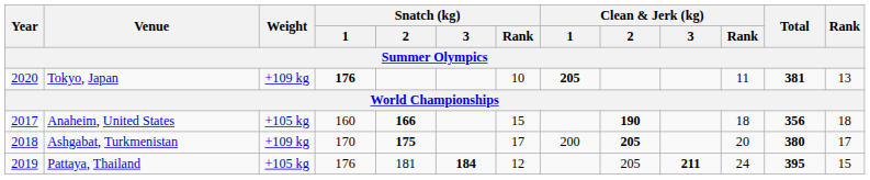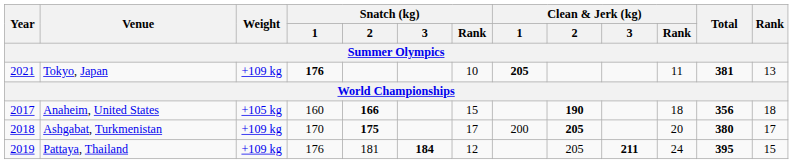Tokyo, Japan | Year: 2020 -> 2021
Pattaya, Thailand | Weight: +105 kg -> +109 kg
